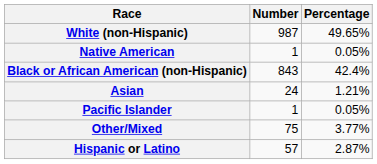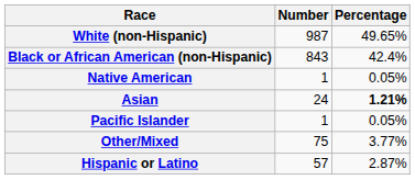rows swapped: Black or African American (non-Hispanic) <-> Native American
Asian | Percentage: normal -> bold
